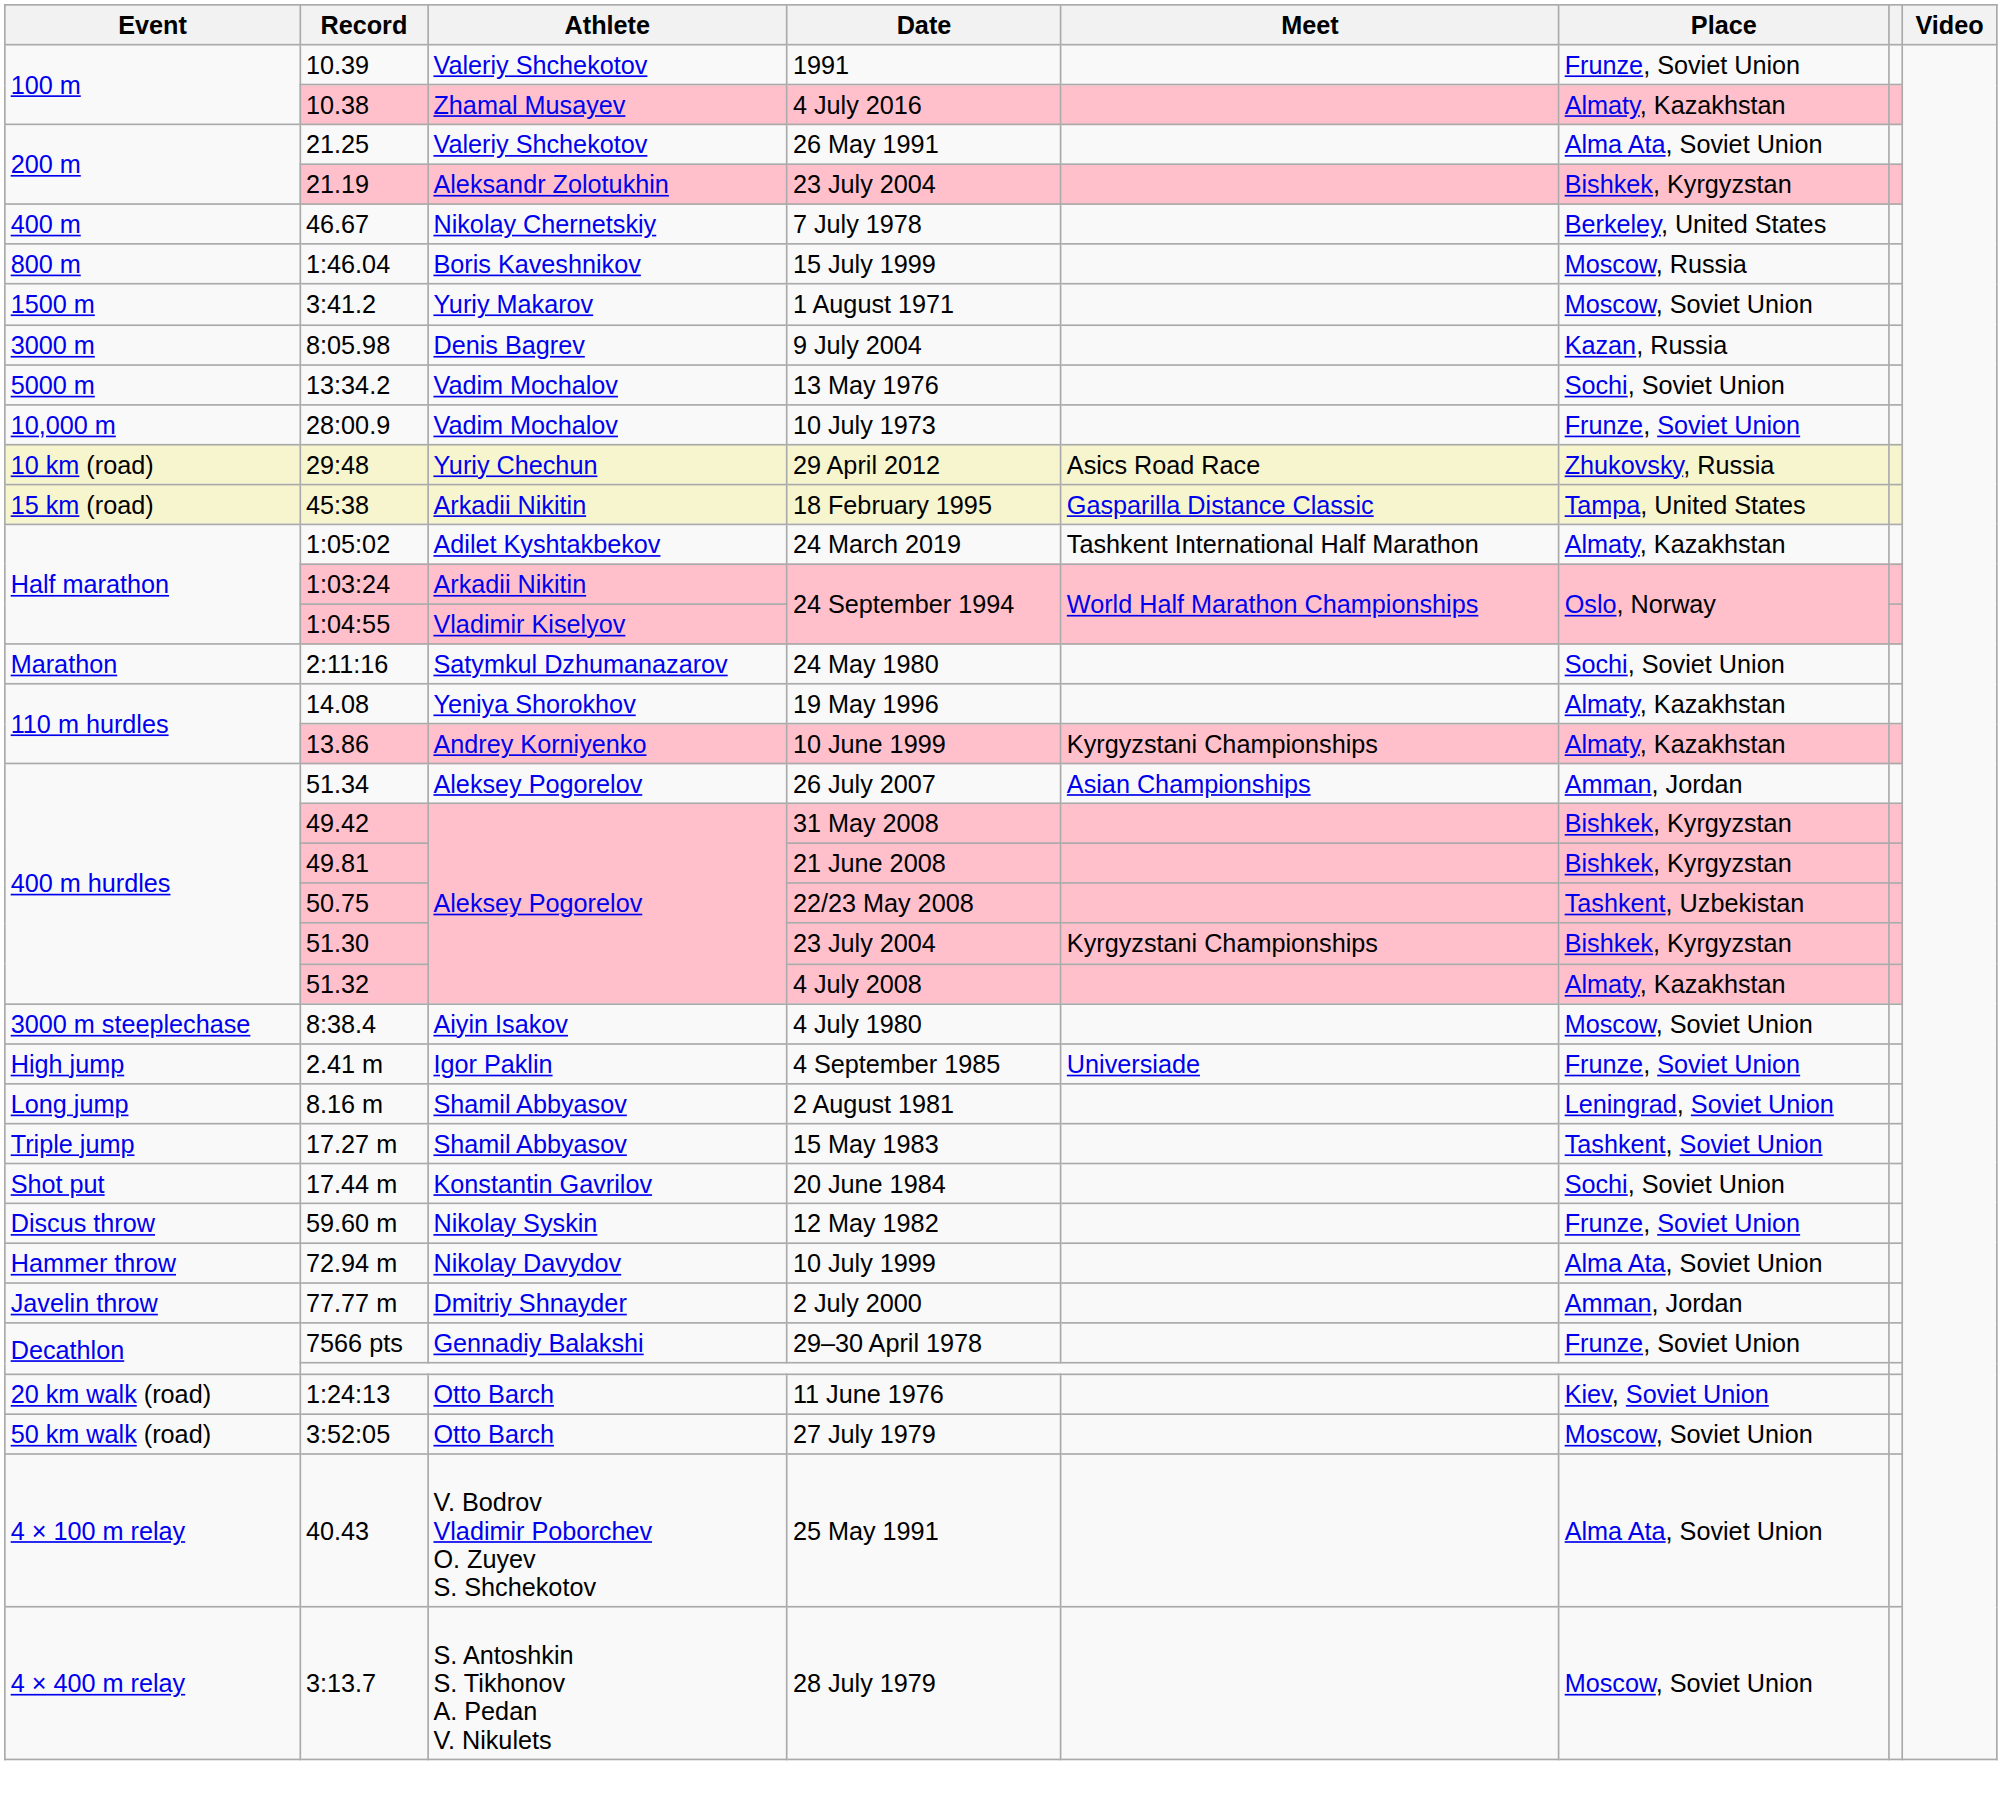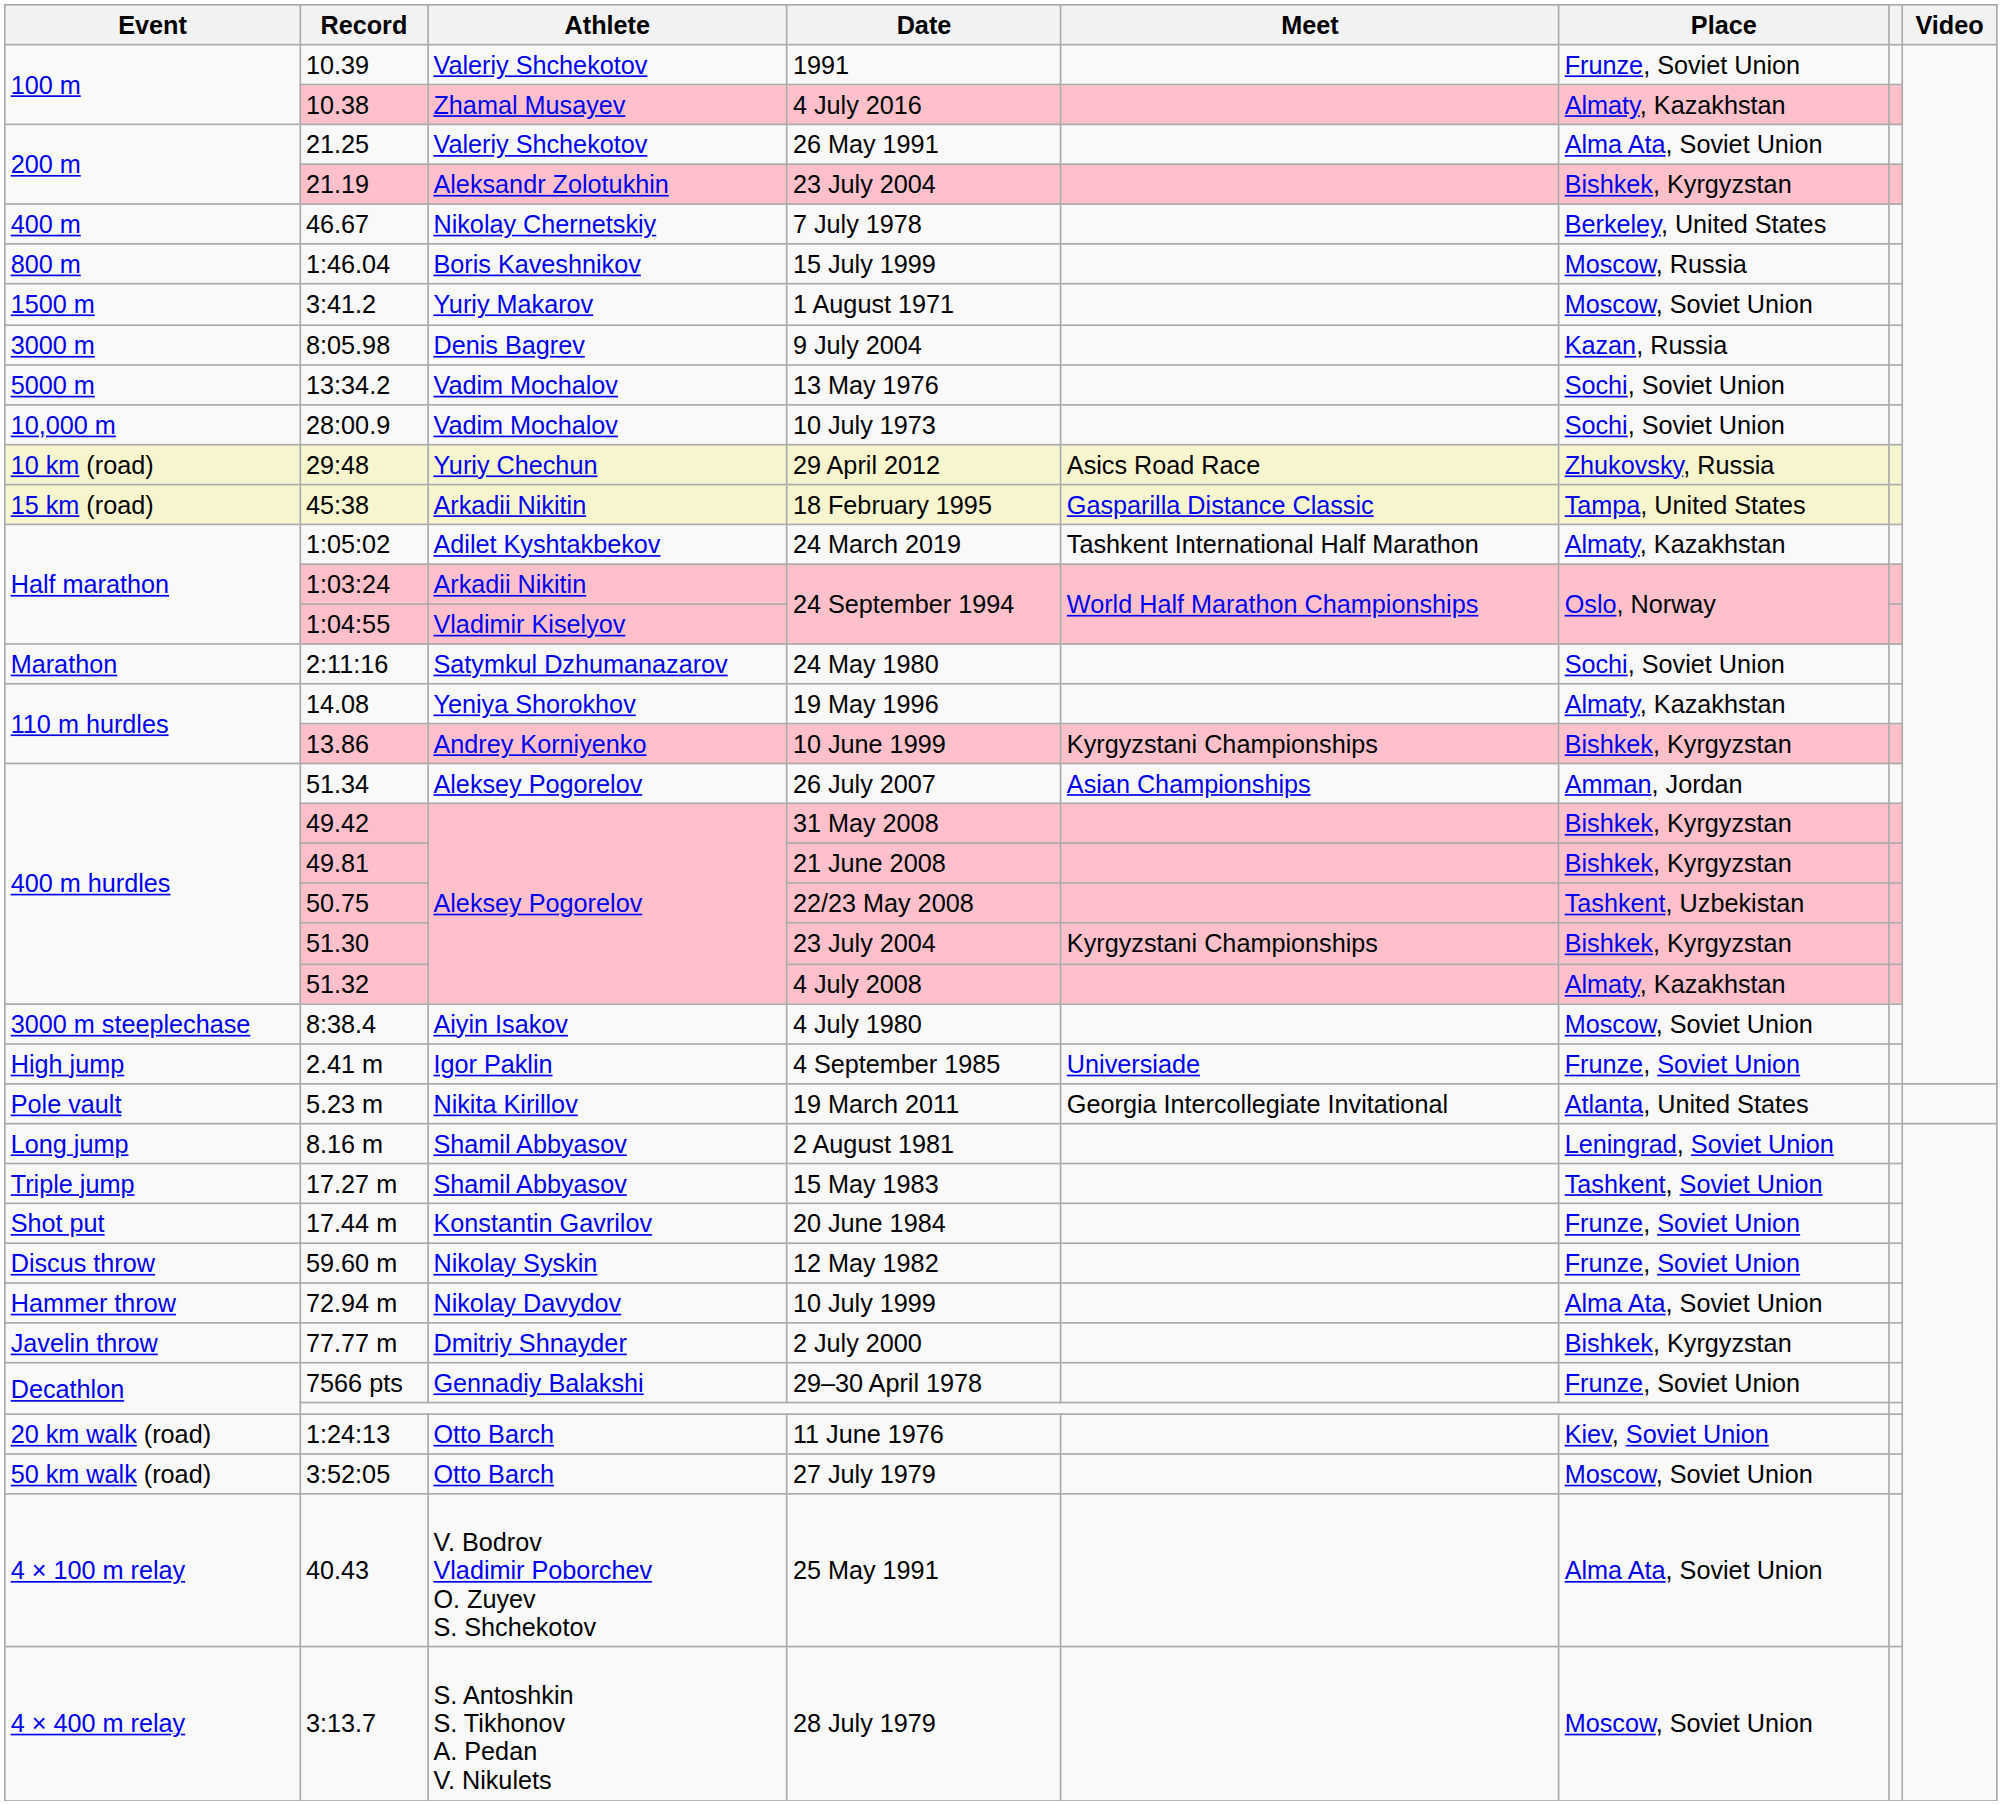10 July 1973 | Place: Frunze, Soviet Union -> Sochi, Soviet Union
10 June 1999 | Place: Almaty, Kazakhstan -> Bishkek, Kyrgyzstan
+ row: Pole vault | 5.23 m | Nikita Kirillov | 19 March 2011 | Georgia Intercollegiate Invitational | Atlanta, United States
20 June 1984 | Place: Sochi, Soviet Union -> Frunze, Soviet Union
2 July 2000 | Place: Amman, Jordan -> Bishkek, Kyrgyzstan
